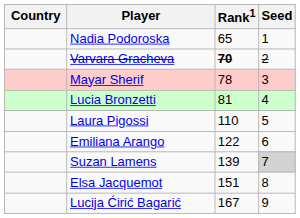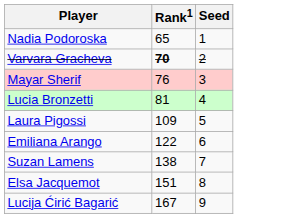- column: Country
Mayar Sherif | Rank1: 78 -> 76
Laura Pigossi | Rank1: 110 -> 109
Suzan Lamens | Rank1: 139 -> 138
Suzan Lamens | Seed: lightgrey background -> no background
